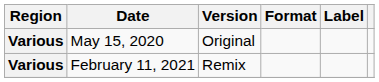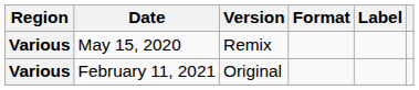May 15, 2020 | Version: Original -> Remix
February 11, 2021 | Version: Remix -> Original
